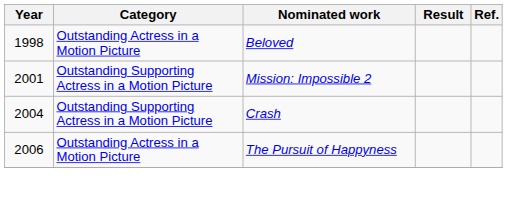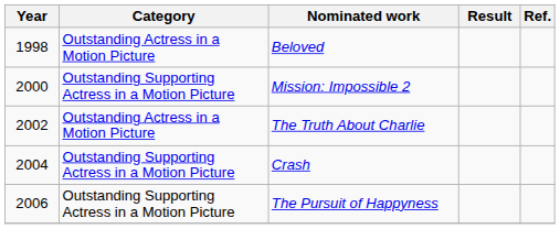Mission: Impossible 2 | Year: 2001 -> 2000
+ row: 2002 | Outstanding Actress in a Motion Picture | The Truth About Charlie
The Pursuit of Happyness | Category: Outstanding Actress in a Motion Picture -> Outstanding Supporting Actress in a Motion Picture
